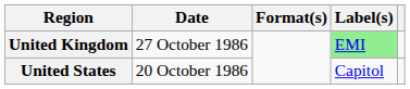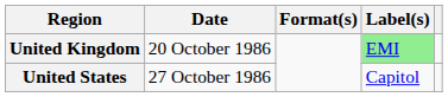United Kingdom | Date: 27 October 1986 -> 20 October 1986
United States | Date: 20 October 1986 -> 27 October 1986
